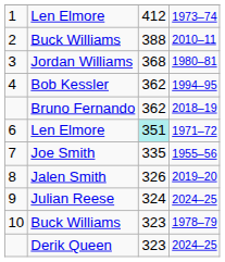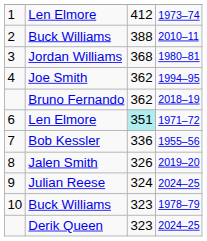4 | column 2: Bob Kessler -> Joe Smith
7 | column 2: Joe Smith -> Bob Kessler
7 | column 3: 335 -> 336
